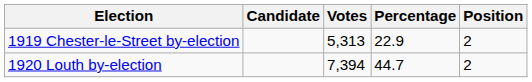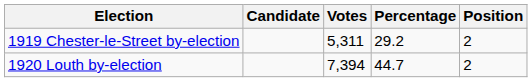1919 Chester-le-Street by-election | Votes: 5,313 -> 5,311
1919 Chester-le-Street by-election | Percentage: 22.9 -> 29.2
